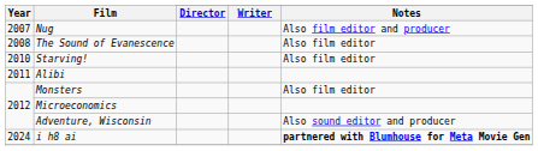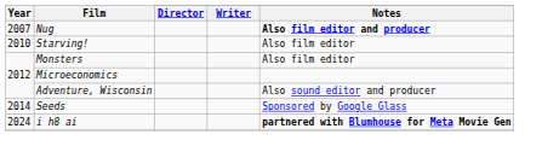Nug | Notes: normal -> bold
- row: 2008 | The Sound of Evanescence | Also film editor
- row: 2011 | Alibi
+ row: 2014 | Seeds | Sponsored by Google Glass
